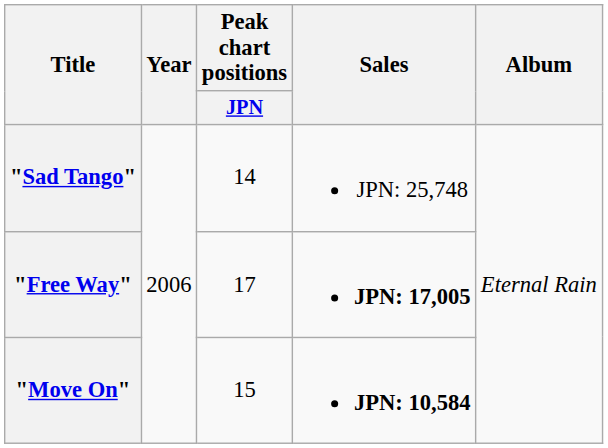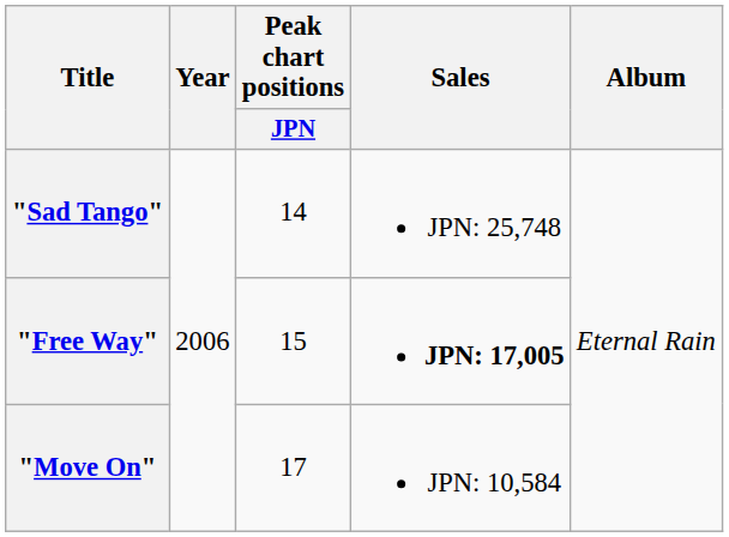"Free Way" | Peak chart positions / JPN: 17 -> 15
"Move On" | Peak chart positions / JPN: 15 -> 17
"Move On" | Sales: bold -> normal
